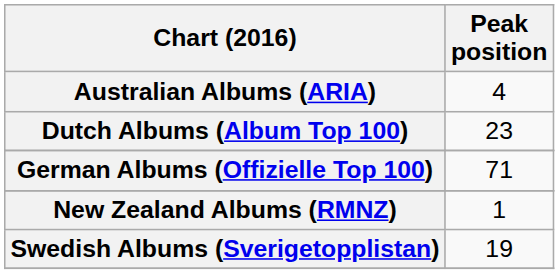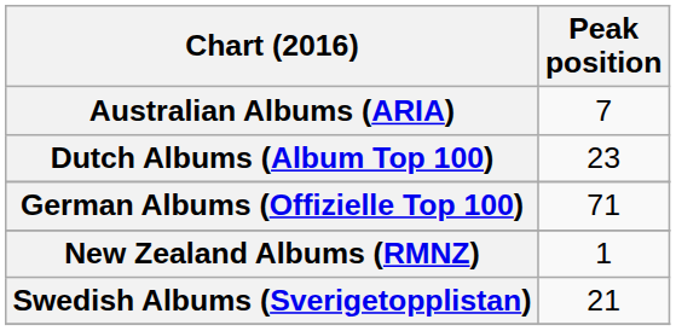Australian Albums (ARIA) | Peak position: 4 -> 7
Swedish Albums (Sverigetopplistan) | Peak position: 19 -> 21
